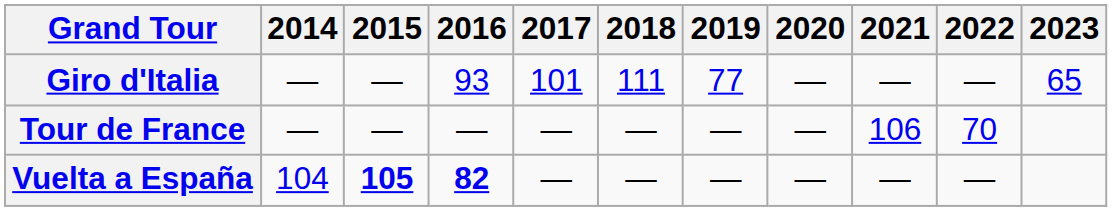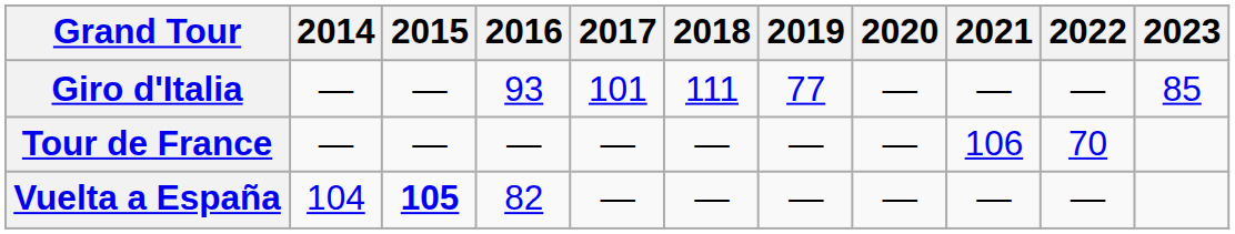Giro d'Italia | 2023: 65 -> 85
Vuelta a España | 2016: bold -> normal
